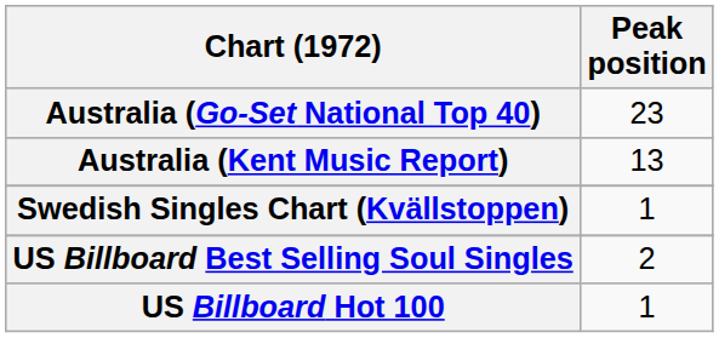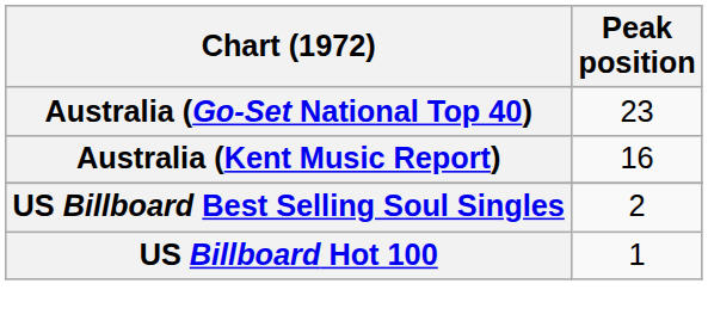Australia (Kent Music Report) | Peak position: 13 -> 16
- row: Swedish Singles Chart (Kvällstoppen) | 1
